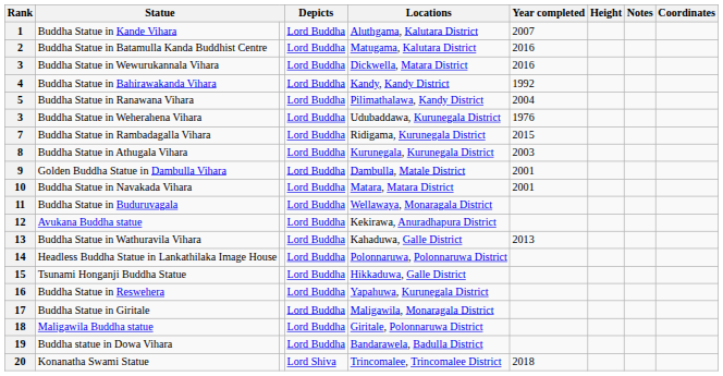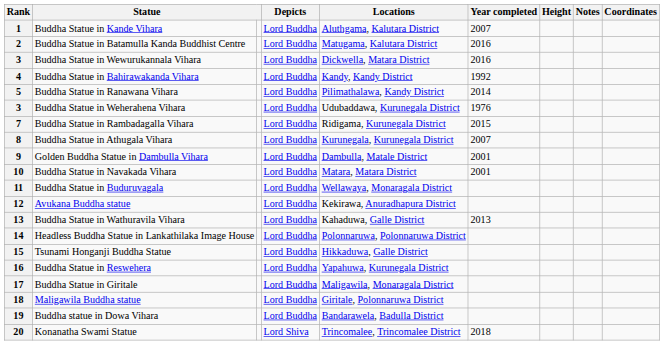5 | Year completed: 2004 -> 2014
8 | Year completed: 2003 -> 2007
